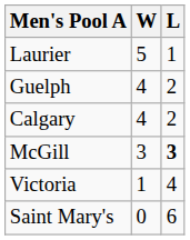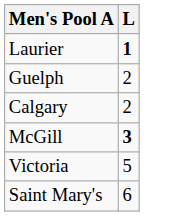- column: W | 5 | 4 | 4 | 3 | 1 | 0
Laurier | L: normal -> bold
Victoria | L: 4 -> 5
